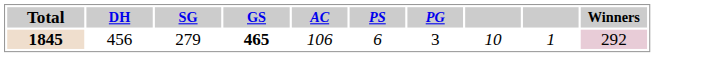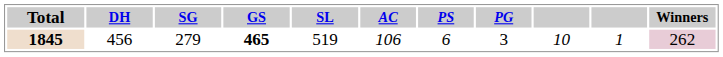+ column: SL | 519
1845 | Winners: 292 -> 262
